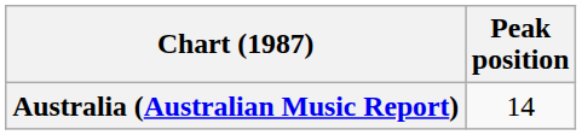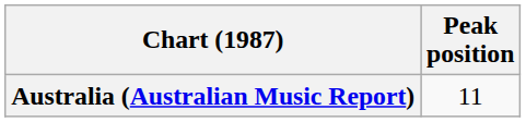Australia (Australian Music Report) | Peak position: 14 -> 11
